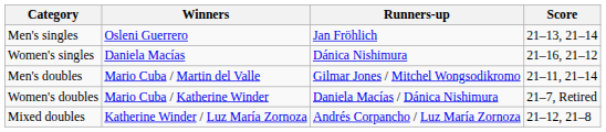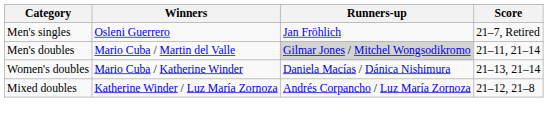Men's singles | Score: 21–13, 21–14 -> 21–7, Retired
- row: Women's singles | Daniela Macías | Dánica Nishimura | 21–16, 21–12
Men's doubles | Runners-up: no background -> lightgrey background
Women's doubles | Score: 21–7, Retired -> 21–13, 21–14
